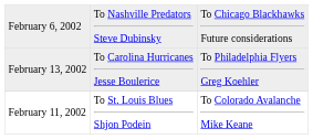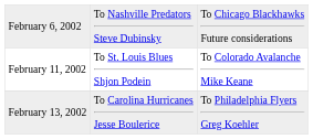rows swapped: February 11, 2002 <-> February 13, 2002
